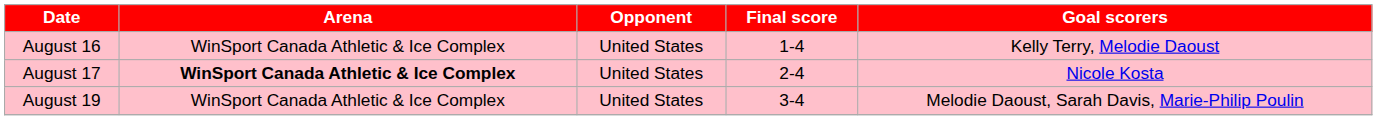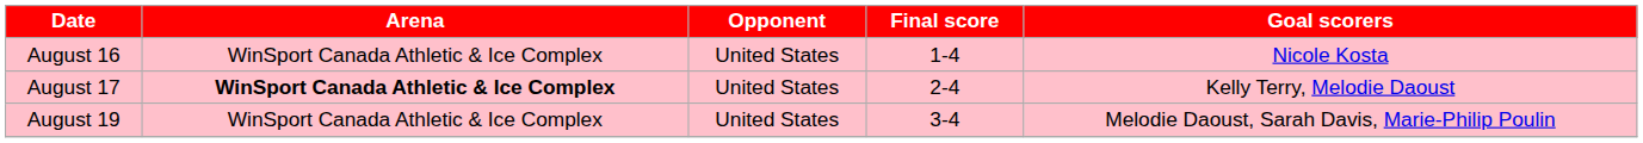August 16 | Goal scorers: Kelly Terry, Melodie Daoust -> Nicole Kosta
August 17 | Goal scorers: Nicole Kosta -> Kelly Terry, Melodie Daoust
